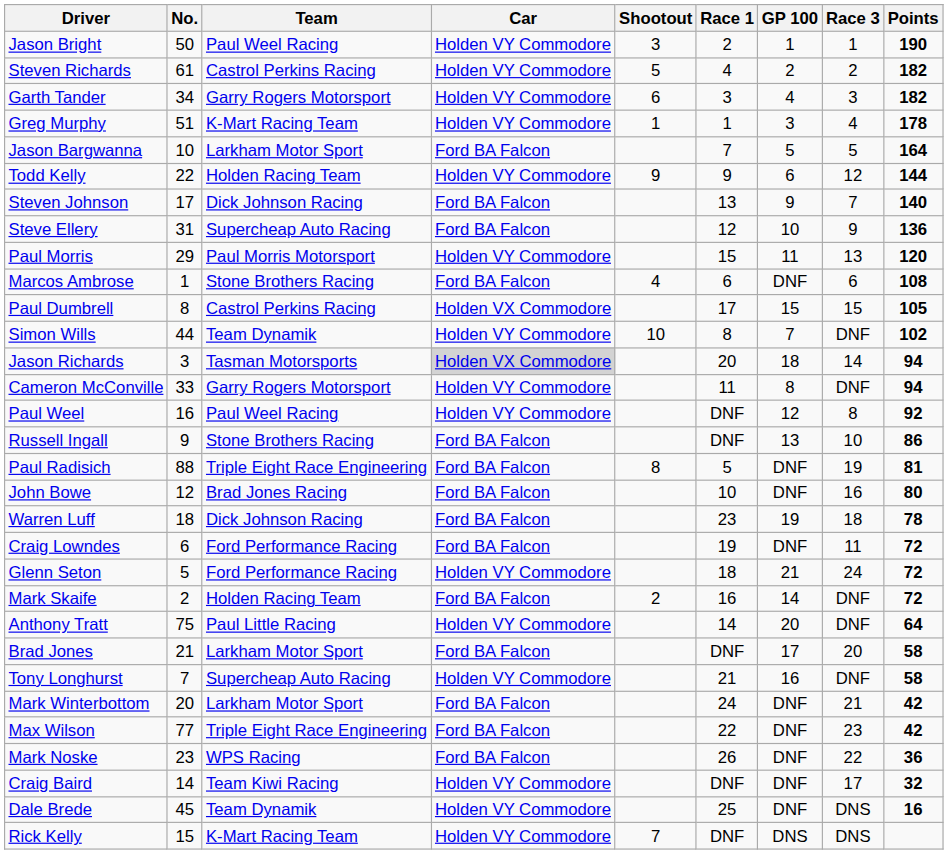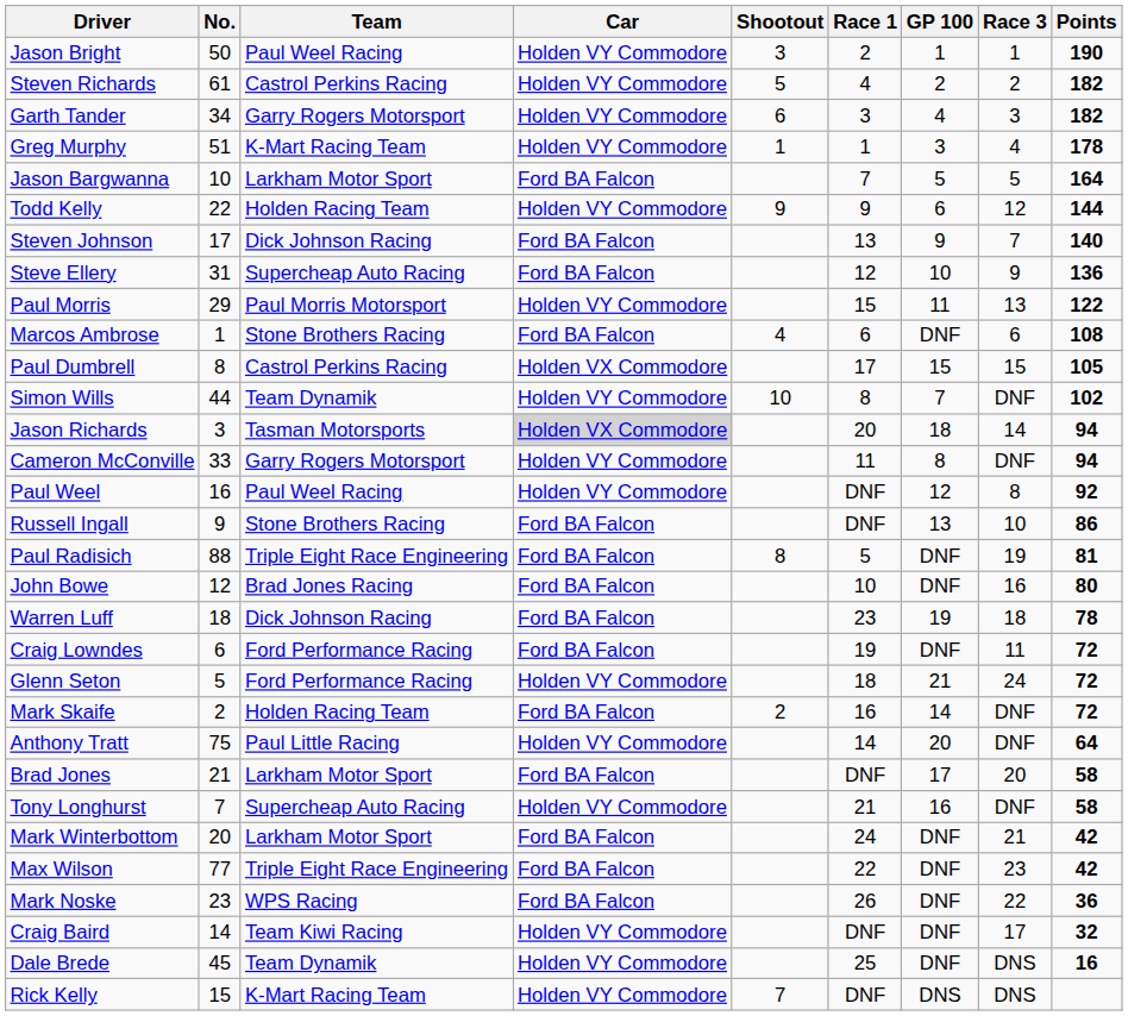Paul Morris | Points: 120 -> 122
